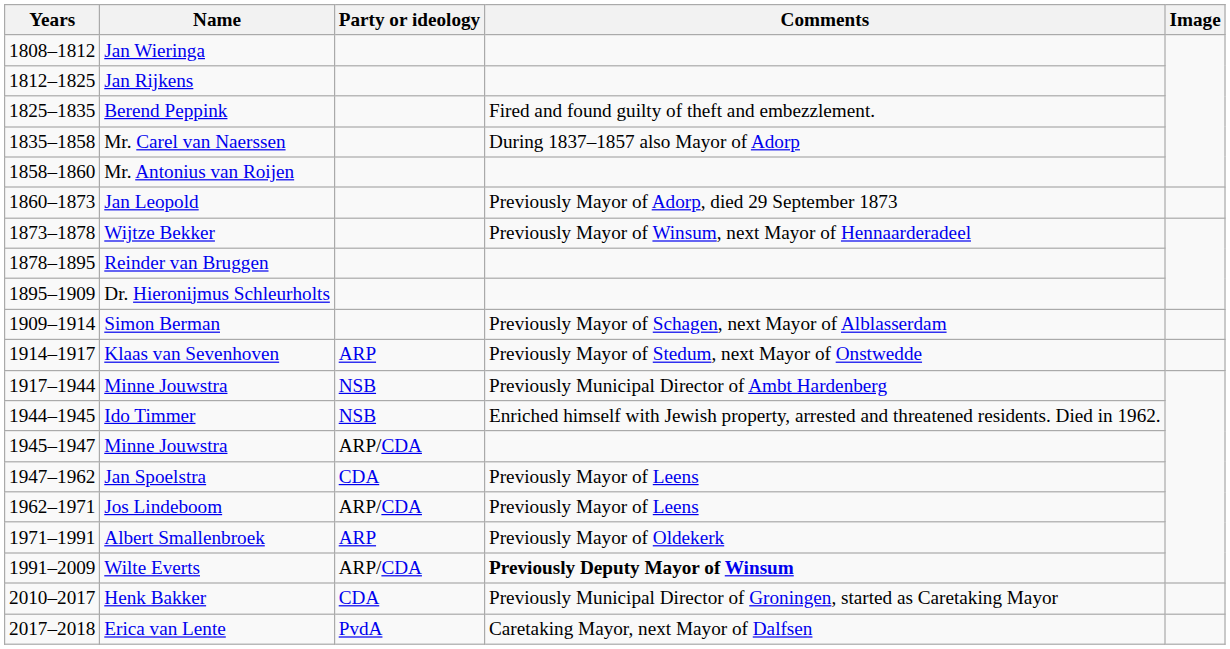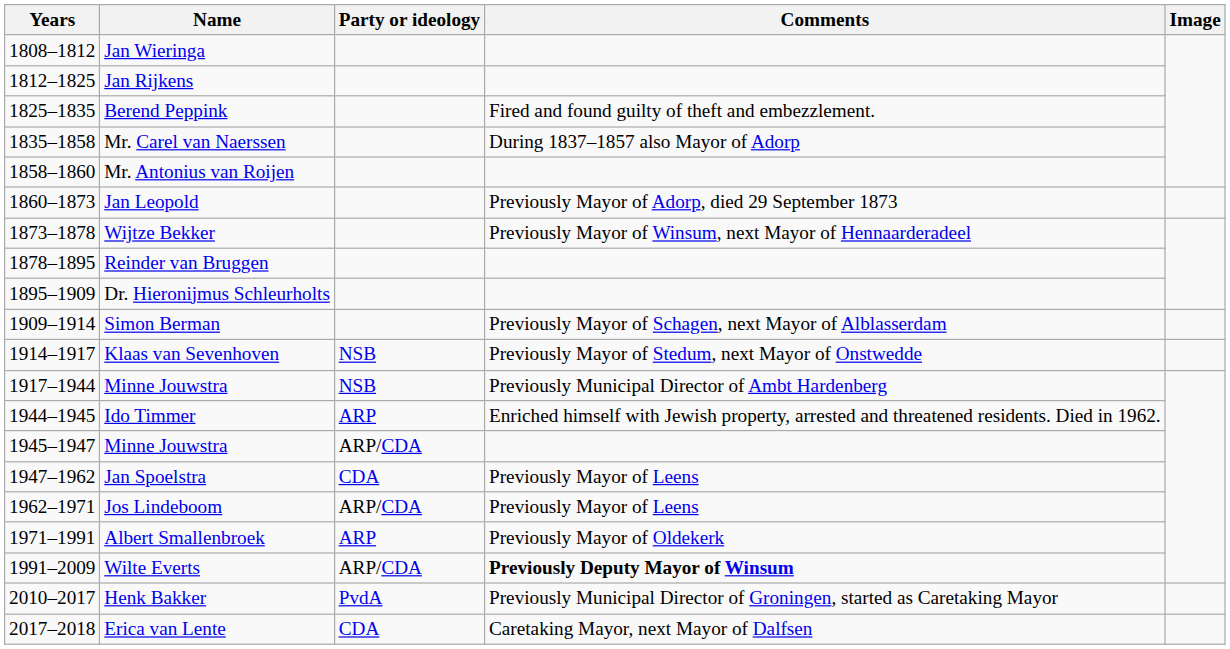Klaas van Sevenhoven | Party or ideology: ARP -> NSB
Ido Timmer | Party or ideology: NSB -> ARP
Henk Bakker | Party or ideology: CDA -> PvdA
Erica van Lente | Party or ideology: PvdA -> CDA
